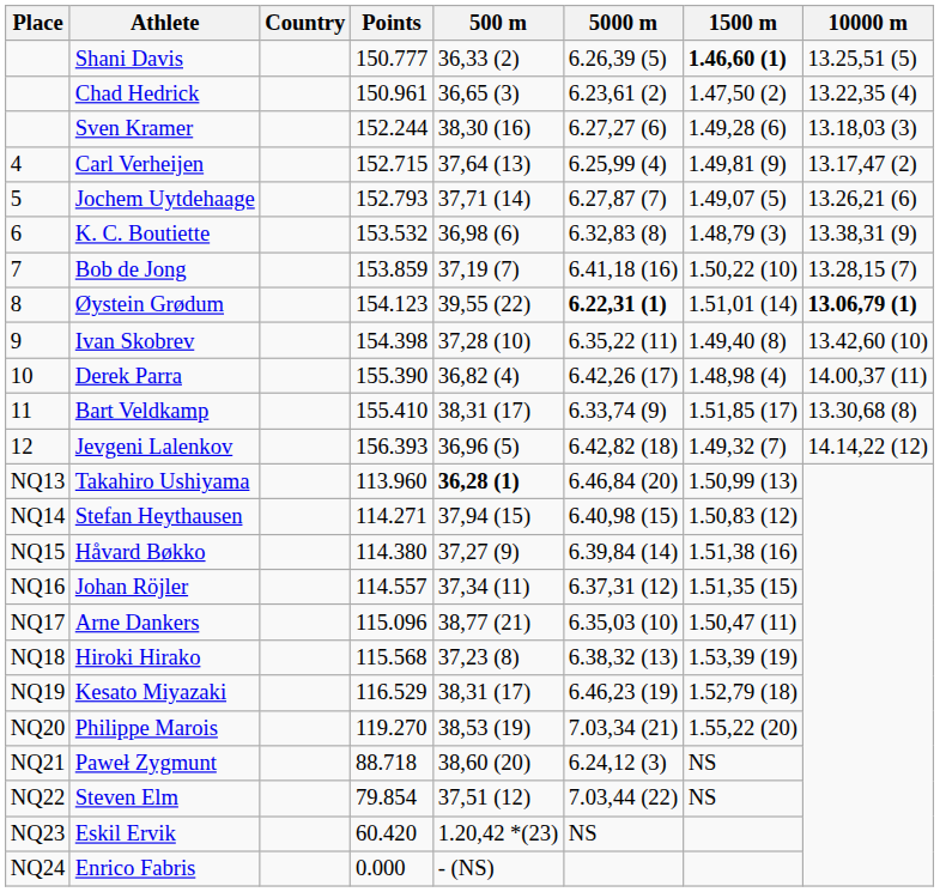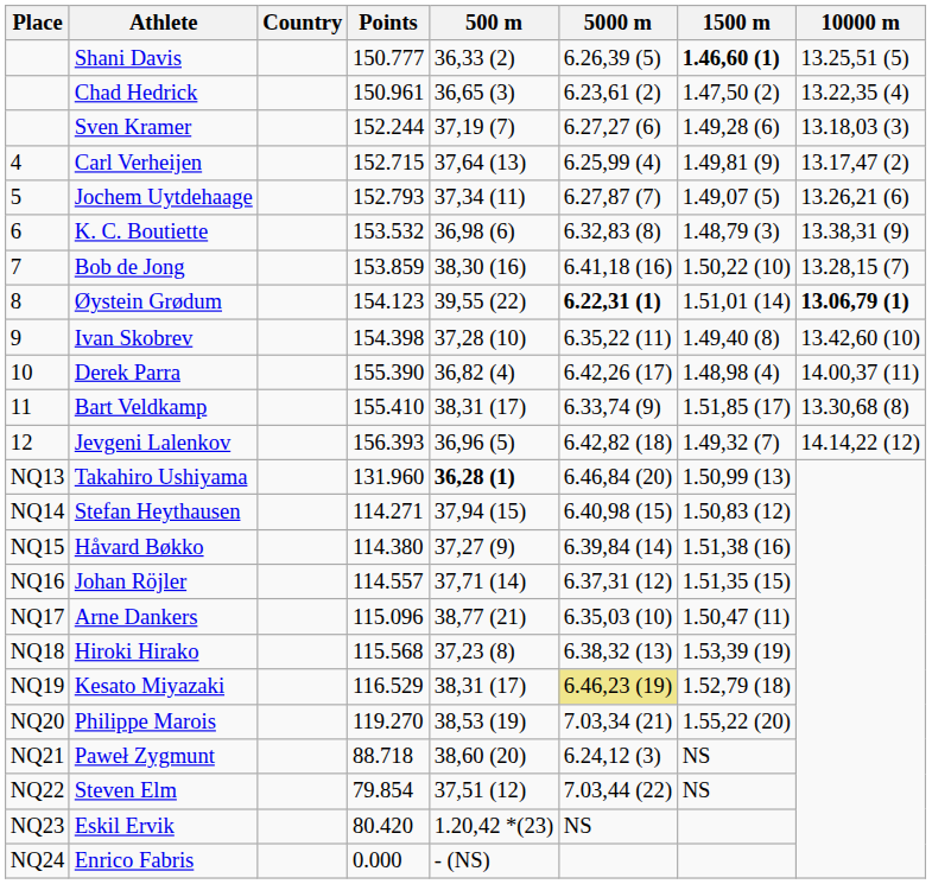Sven Kramer | 500 m: 38,30 (16) -> 37,19 (7)
Jochem Uytdehaage | 500 m: 37,71 (14) -> 37,34 (11)
Bob de Jong | 500 m: 37,19 (7) -> 38,30 (16)
Takahiro Ushiyama | Points: 113.960 -> 131.960
Johan Röjler | 500 m: 37,34 (11) -> 37,71 (14)
Kesato Miyazaki | 5000 m: no background -> khaki background
Eskil Ervik | Points: 60.420 -> 80.420
